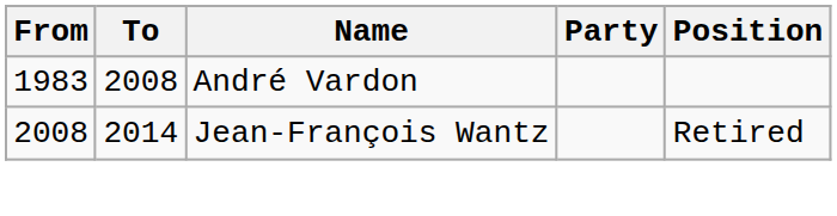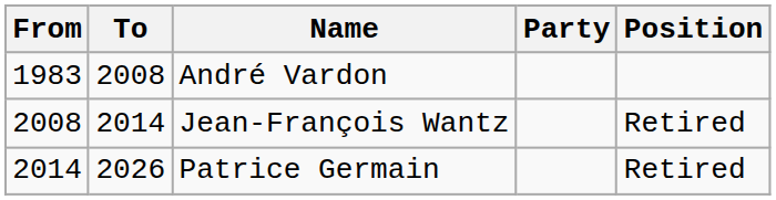+ row: 2014 | 2026 | Patrice Germain | Retired
